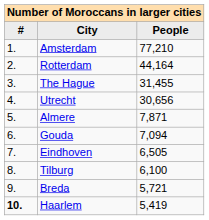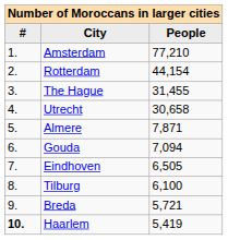Rotterdam | People: 44,164 -> 44,154
Utrecht | People: 30,656 -> 30,658
